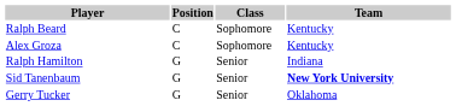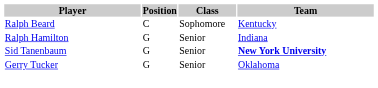- row: Alex Groza | C | Sophomore | Kentucky
